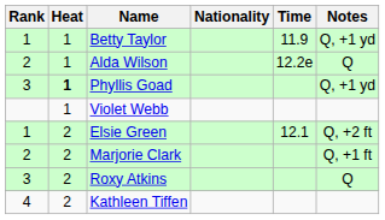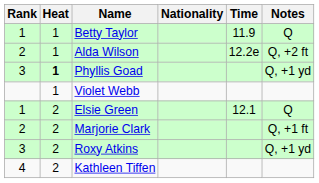Betty Taylor | Notes: Q, +1 yd -> Q
Alda Wilson | Notes: Q -> Q, +2 ft
Elsie Green | Notes: Q, +2 ft -> Q
Roxy Atkins | Notes: Q -> Q, +1 yd
